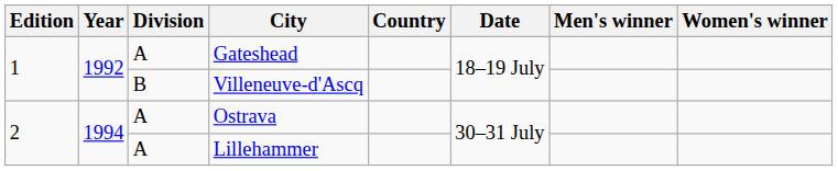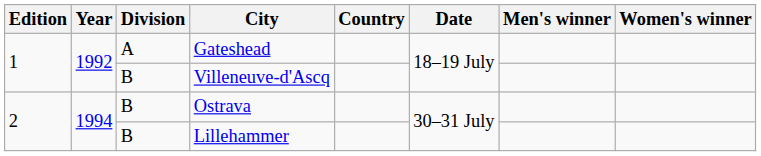Ostrava | Division: A -> B
Lillehammer | Division: A -> B
